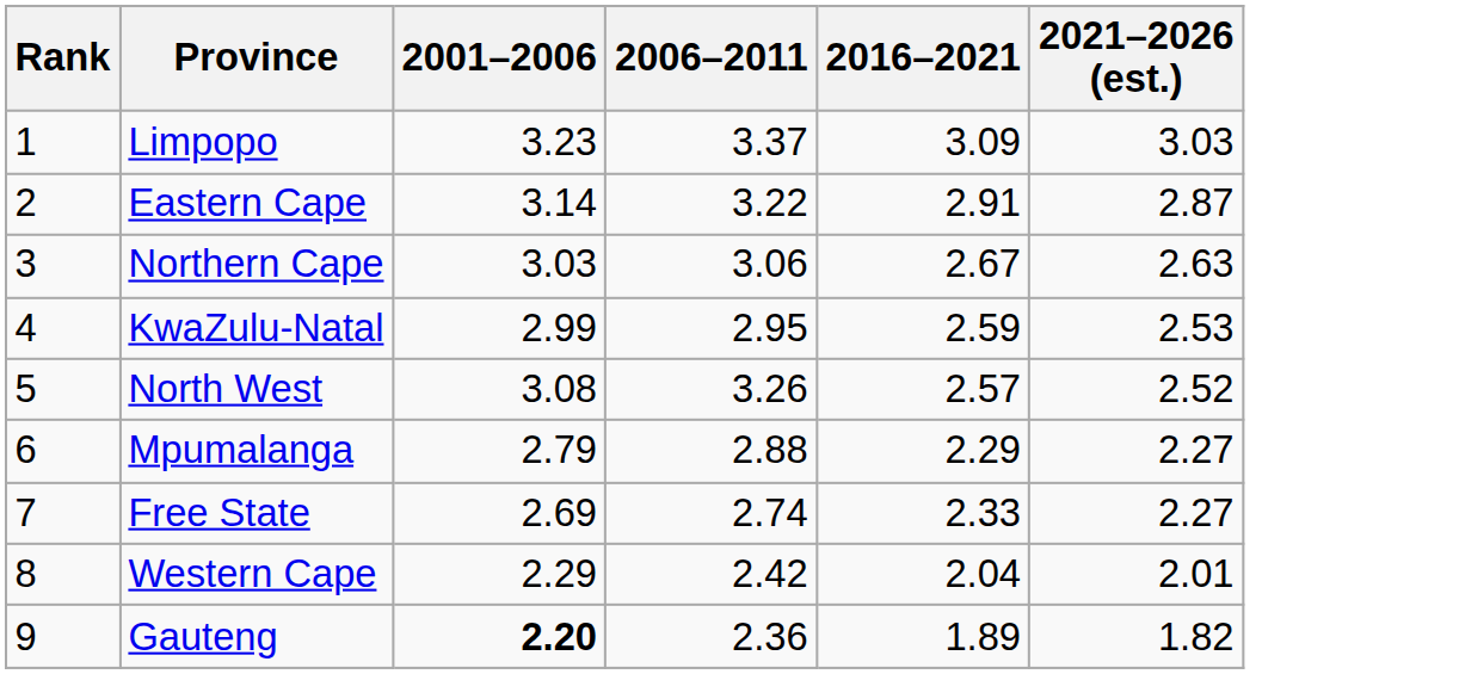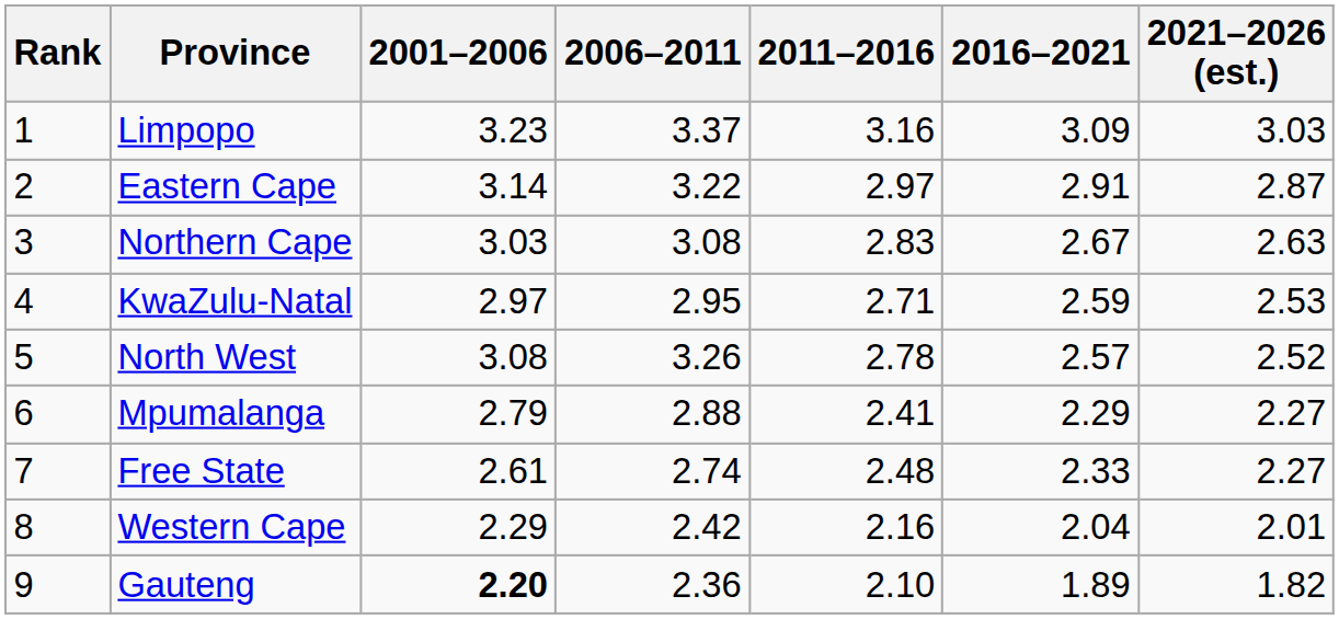+ column: 2011–2016 | 3.16 | 2.97 | 2.83 | 2.71 | 2.78 | 2.41 | 2.48 | 2.16 | 2.10
Northern Cape | 2006–2011: 3.06 -> 3.08
KwaZulu-Natal | 2001–2006: 2.99 -> 2.97
Free State | 2001–2006: 2.69 -> 2.61
